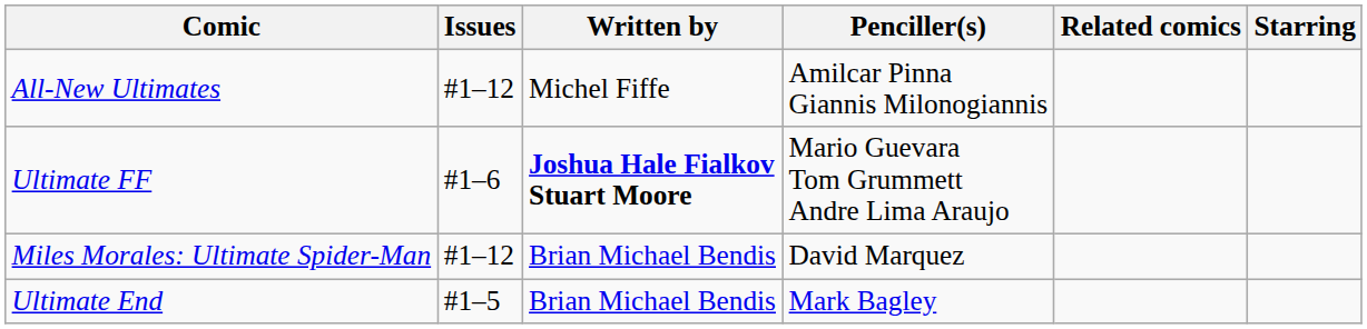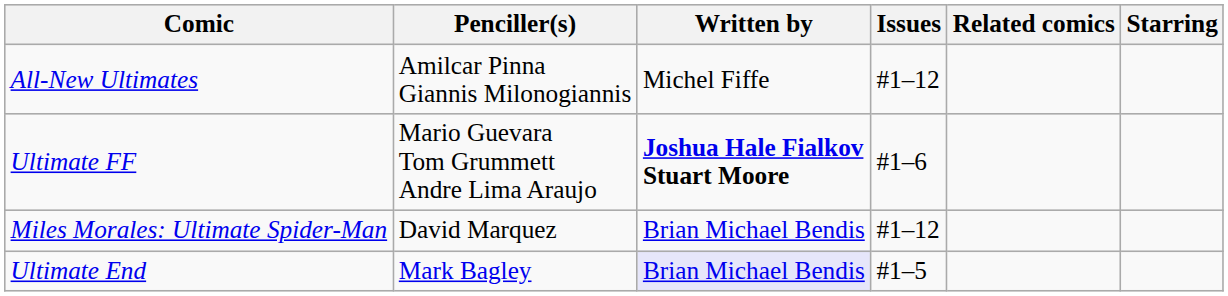columns swapped: Issues <-> Penciller(s)
Ultimate End | Written by: no background -> lavender background
